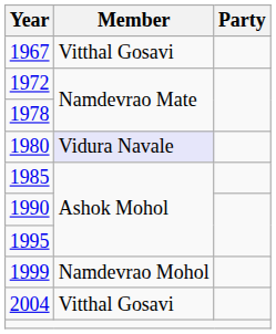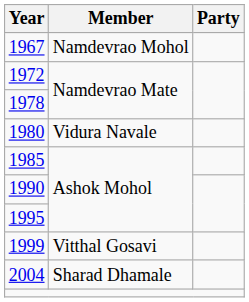1967 | Member: Vitthal Gosavi -> Namdevrao Mohol
1980 | Member: lavender background -> no background
1999 | Member: Namdevrao Mohol -> Vitthal Gosavi
2004 | Member: Vitthal Gosavi -> Sharad Dhamale
